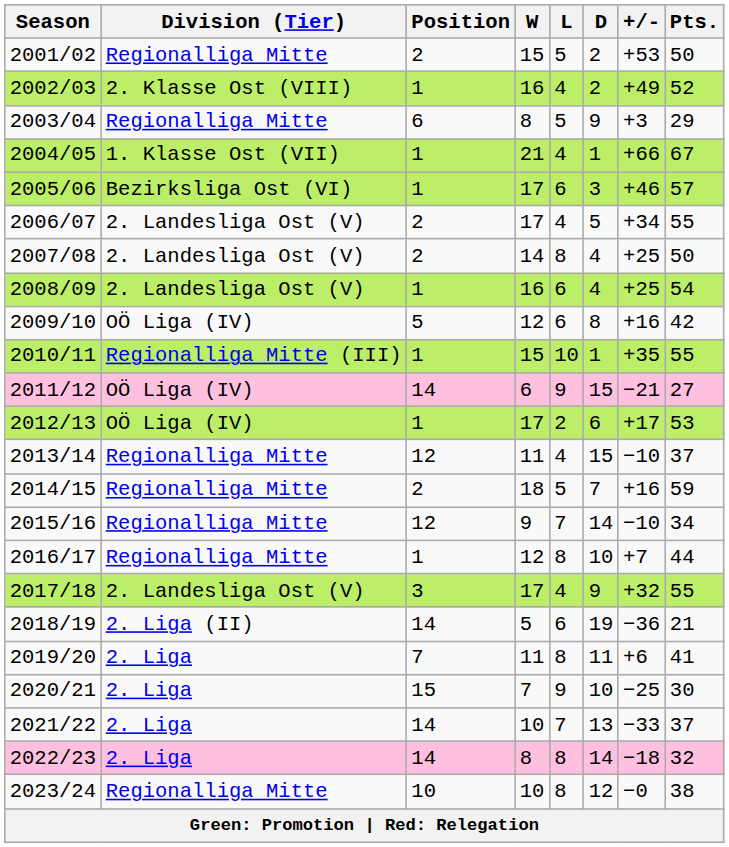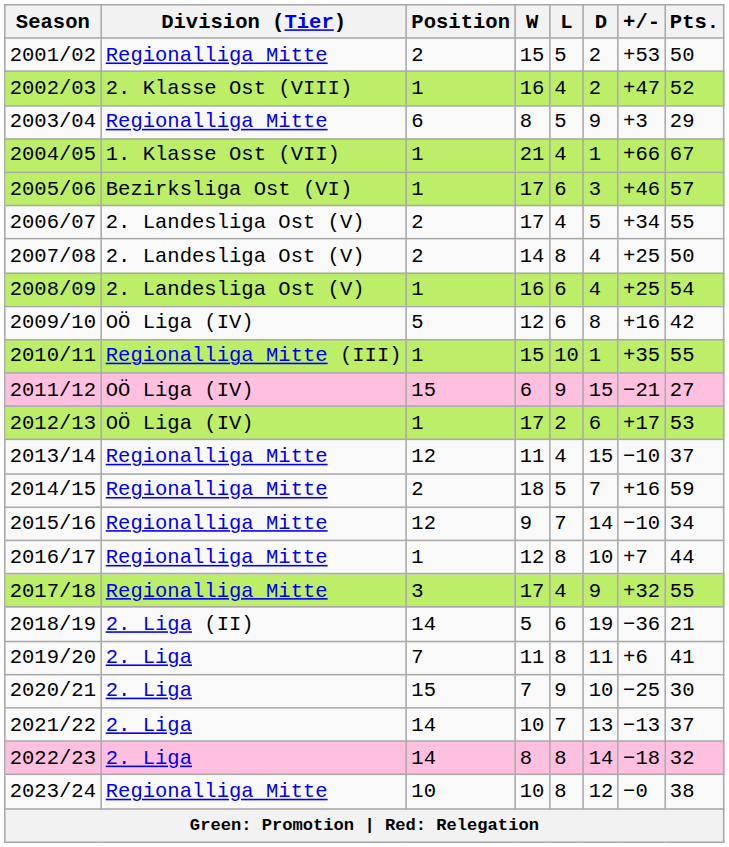2002/03 | +/-: +49 -> +47
2011/12 | Position: 14 -> 15
2017/18 | Division (Tier): 2. Landesliga Ost (V) -> Regionalliga Mitte
2021/22 | +/-: −33 -> −13
